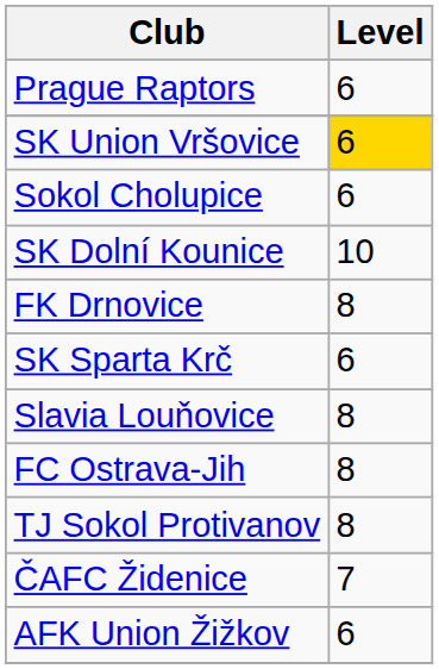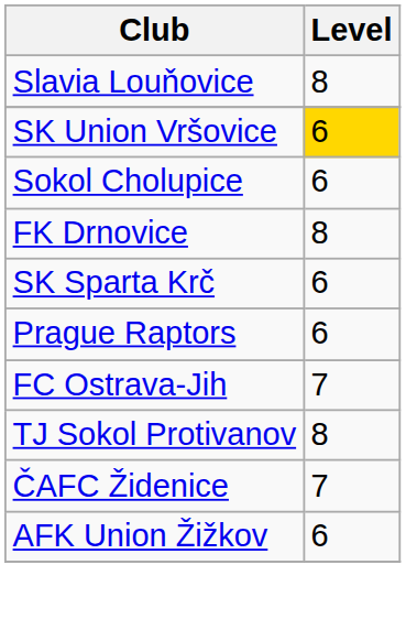rows swapped: Prague Raptors <-> Slavia Louňovice
- row: SK Dolní Kounice | 10
FC Ostrava-Jih | Level: 8 -> 7
